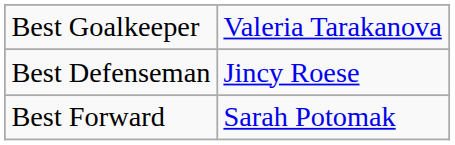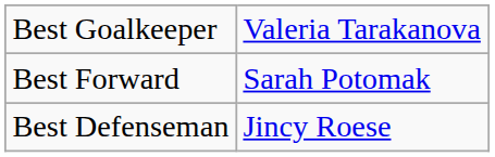rows swapped: Best Defenseman <-> Best Forward
